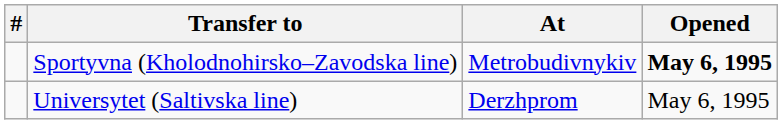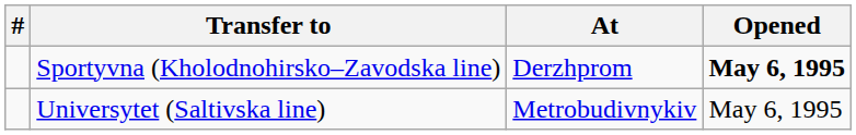Sportyvna (Kholodnohirsko–Zavodska line) | At: Metrobudivnykiv -> Derzhprom
Universytet (Saltivska line) | At: Derzhprom -> Metrobudivnykiv
